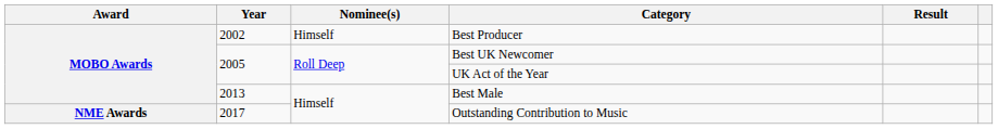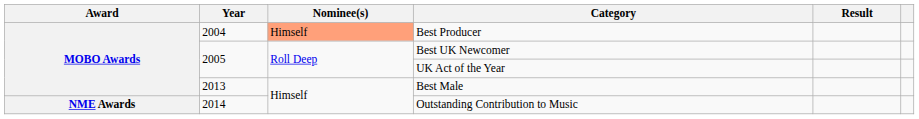Best Producer | Year: 2002 -> 2004
Best Producer | Nominee(s): no background -> lightsalmon background
Outstanding Contribution to Music | Year: 2017 -> 2014
